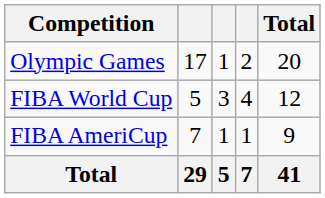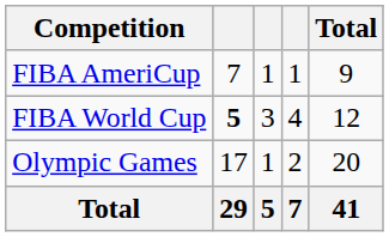rows swapped: Olympic Games <-> FIBA AmeriCup
FIBA World Cup | column 2: normal -> bold
